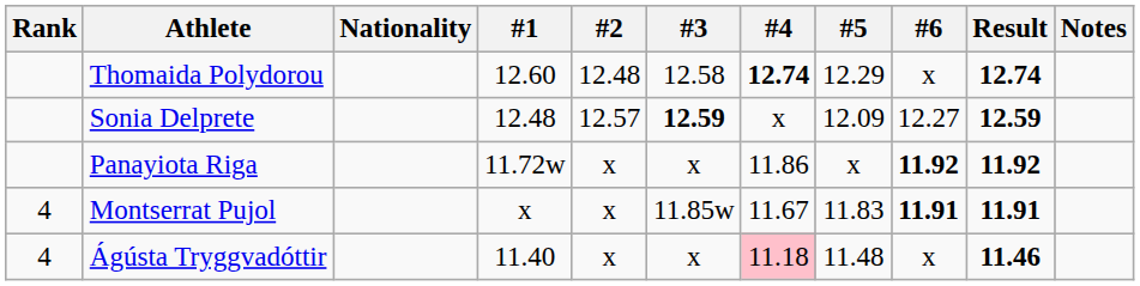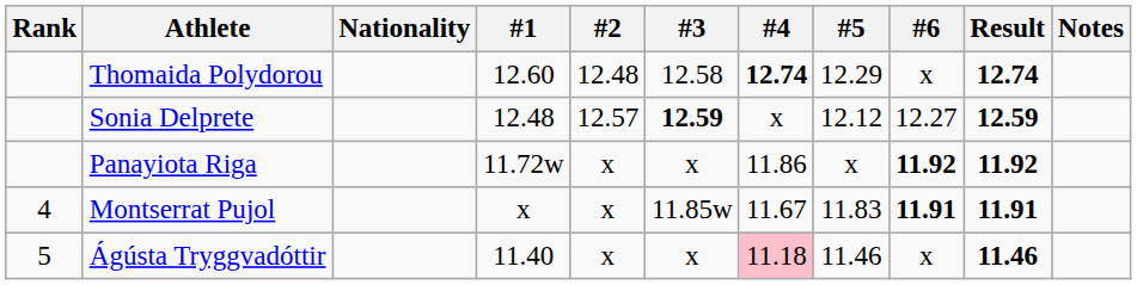Sonia Delprete | #5: 12.09 -> 12.12
Ágústa Tryggvadóttir | Rank: 4 -> 5
Ágústa Tryggvadóttir | #5: 11.48 -> 11.46
